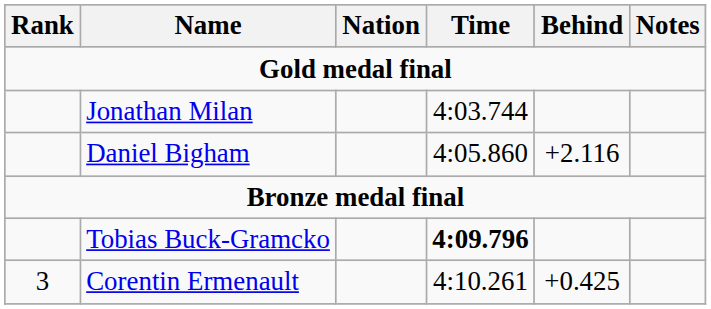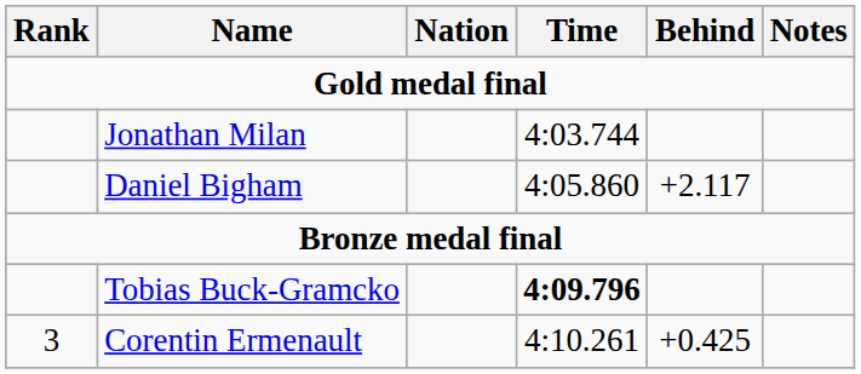Daniel Bigham | Behind: +2.116 -> +2.117
